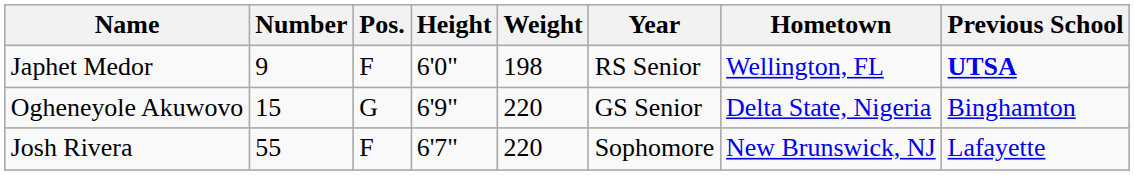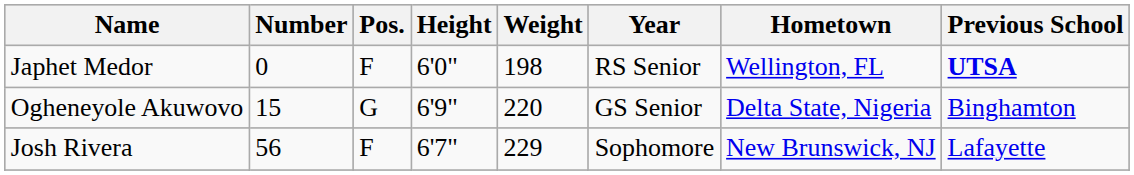Japhet Medor | Number: 9 -> 0
Josh Rivera | Number: 55 -> 56
Josh Rivera | Weight: 220 -> 229
